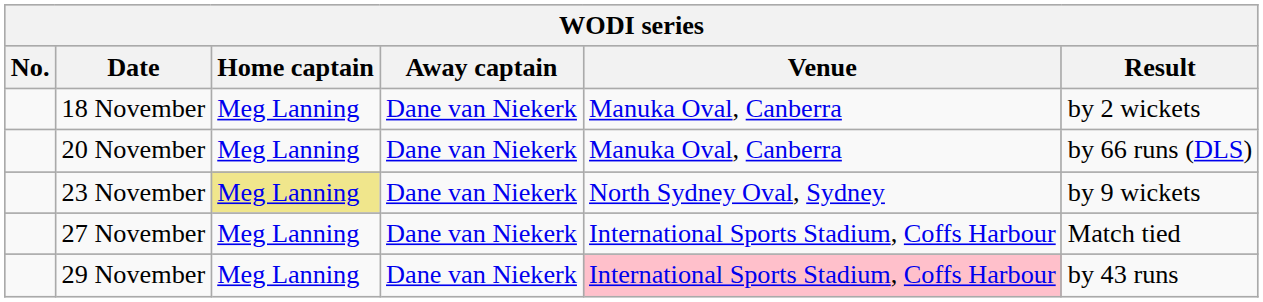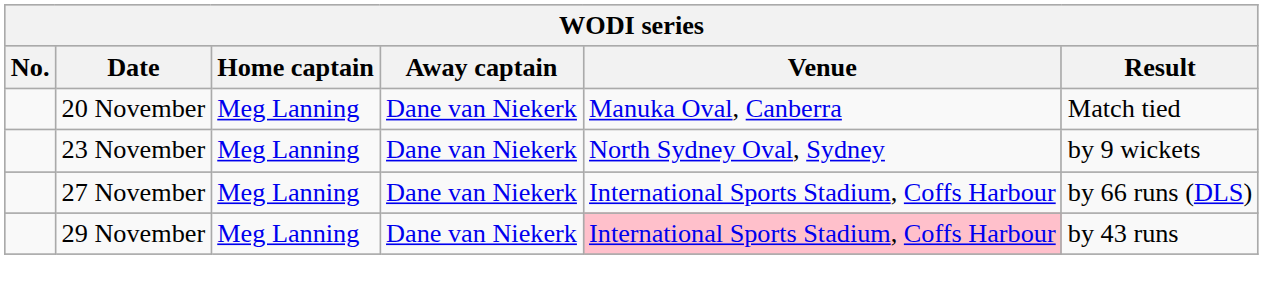- row: 18 November | Meg Lanning | Dane van Niekerk | Manuka Oval, Canberra | by 2 wickets
20 November | Result: by 66 runs (DLS) -> Match tied
23 November | Home captain: khaki background -> no background
27 November | Result: Match tied -> by 66 runs (DLS)
